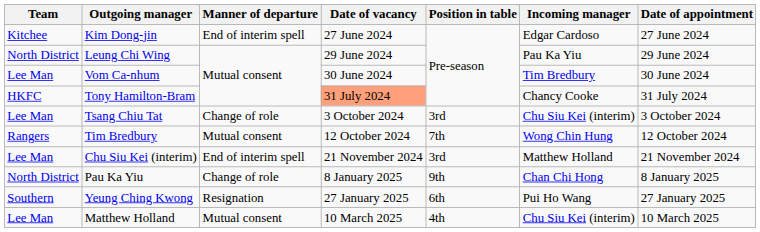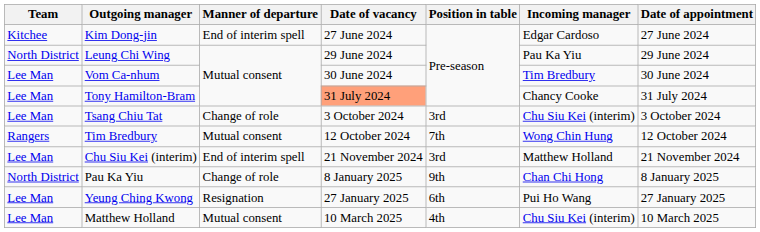Tony Hamilton-Bram | Team: HKFC -> Lee Man
Yeung Ching Kwong | Team: Southern -> Lee Man
